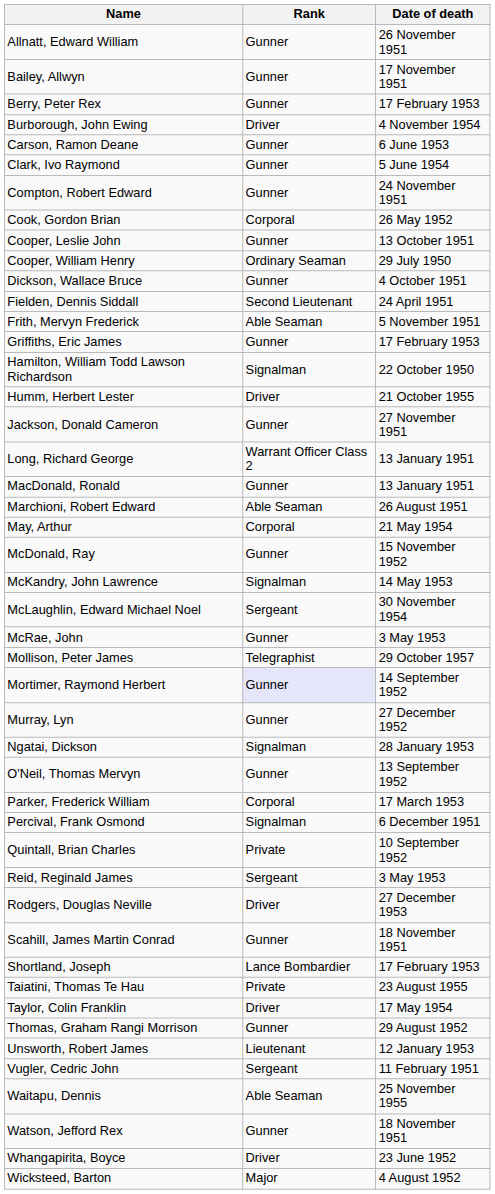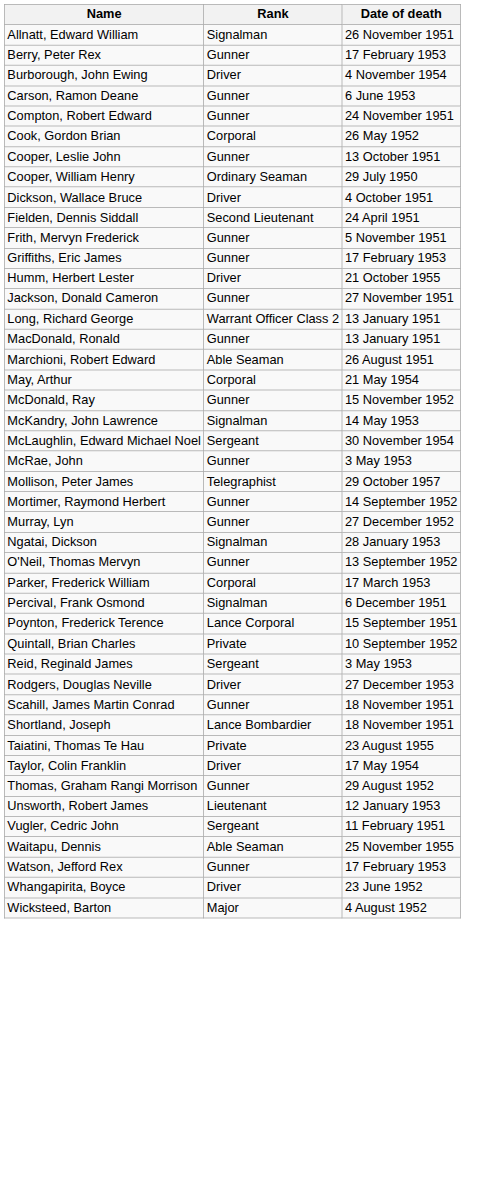Allnatt, Edward William | Rank: Gunner -> Signalman
- row: Bailey, Allwyn | Gunner | 17 November 1951
- row: Clark, Ivo Raymond | Gunner | 5 June 1954
Dickson, Wallace Bruce | Rank: Gunner -> Driver
Frith, Mervyn Frederick | Rank: Able Seaman -> Gunner
- row: Hamilton, William Todd Lawson Richardson | Signalman | 22 October 1950
Mortimer, Raymond Herbert | Rank: lavender background -> no background
+ row: Poynton, Frederick Terence | Lance Corporal | 15 September 1951
Shortland, Joseph | Date of death: 17 February 1953 -> 18 November 1951
Watson, Jefford Rex | Date of death: 18 November 1951 -> 17 February 1953
